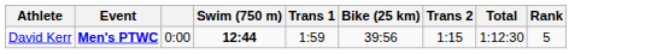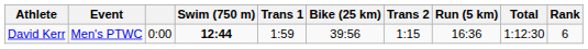+ column: Run (5 km) | 16:36
David Kerr | Event: bold -> normal
David Kerr | Rank: 5 -> 6
